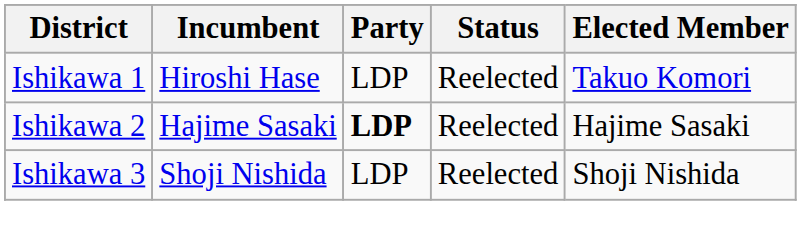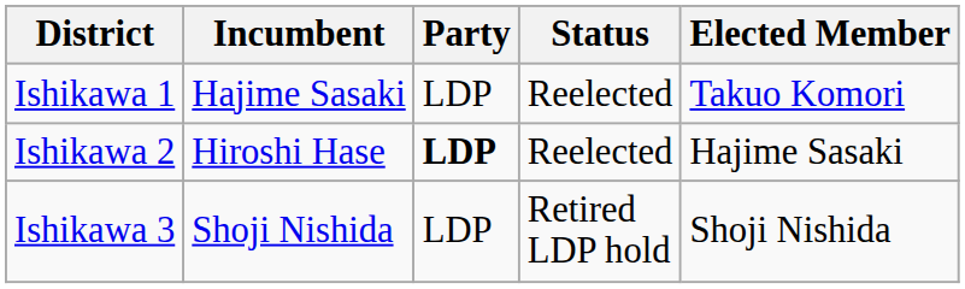Ishikawa 1 | Incumbent: Hiroshi Hase -> Hajime Sasaki
Ishikawa 2 | Incumbent: Hajime Sasaki -> Hiroshi Hase
Ishikawa 3 | Status: Reelected -> Retired LDP hold
